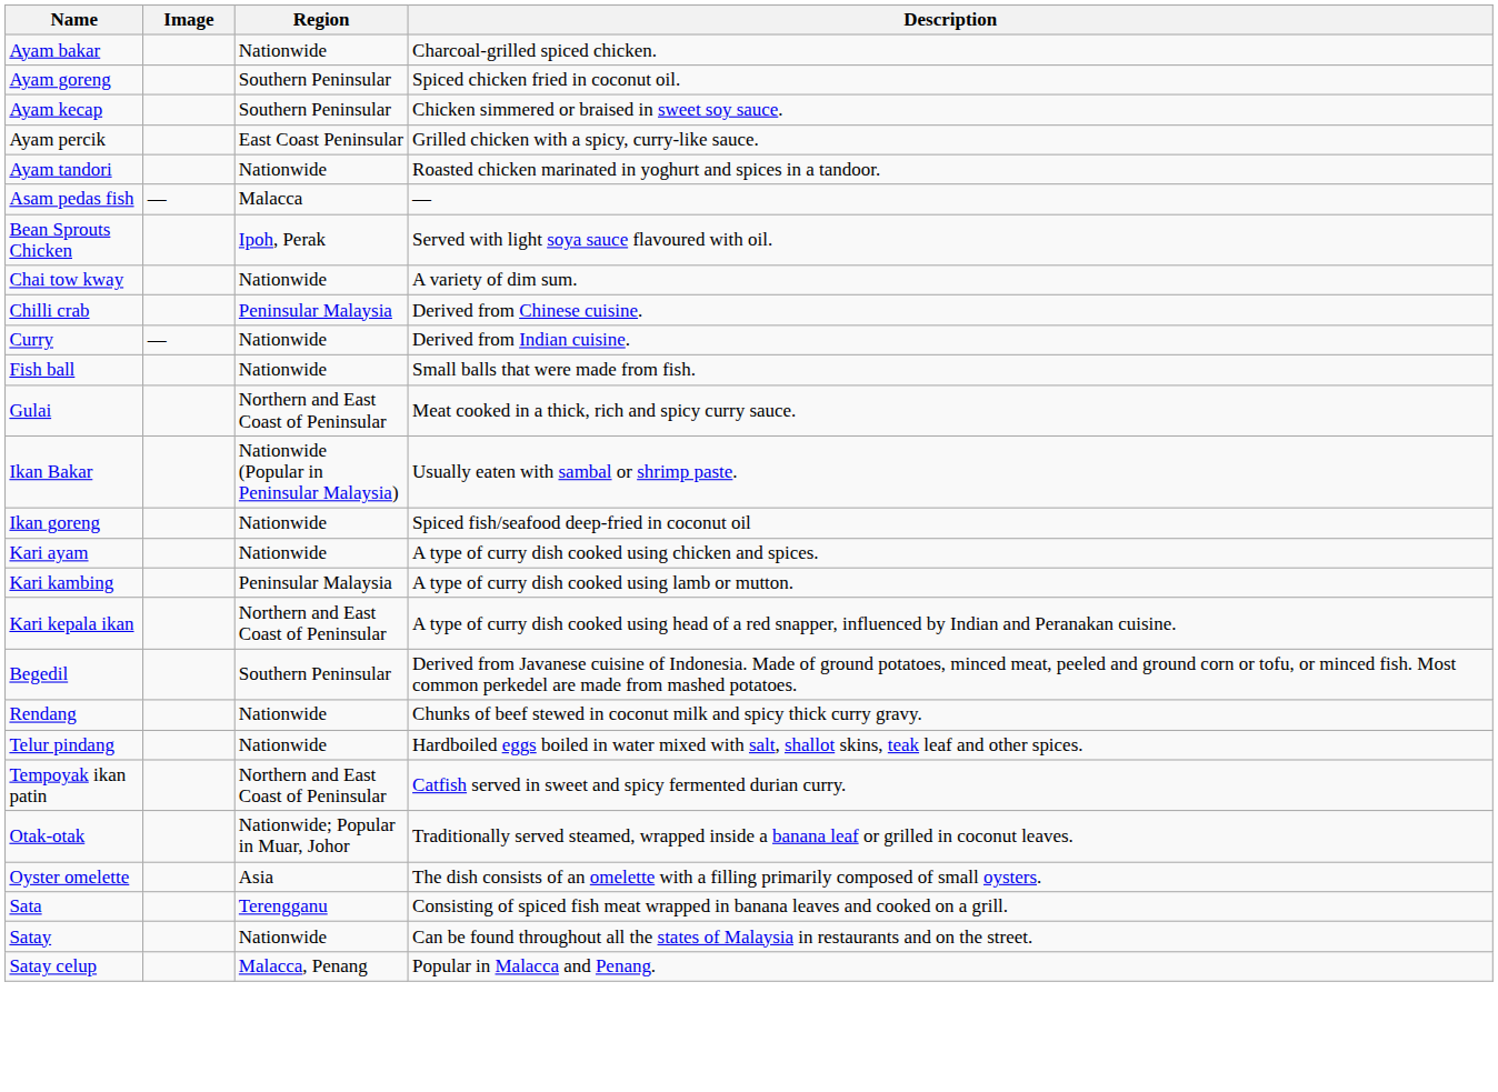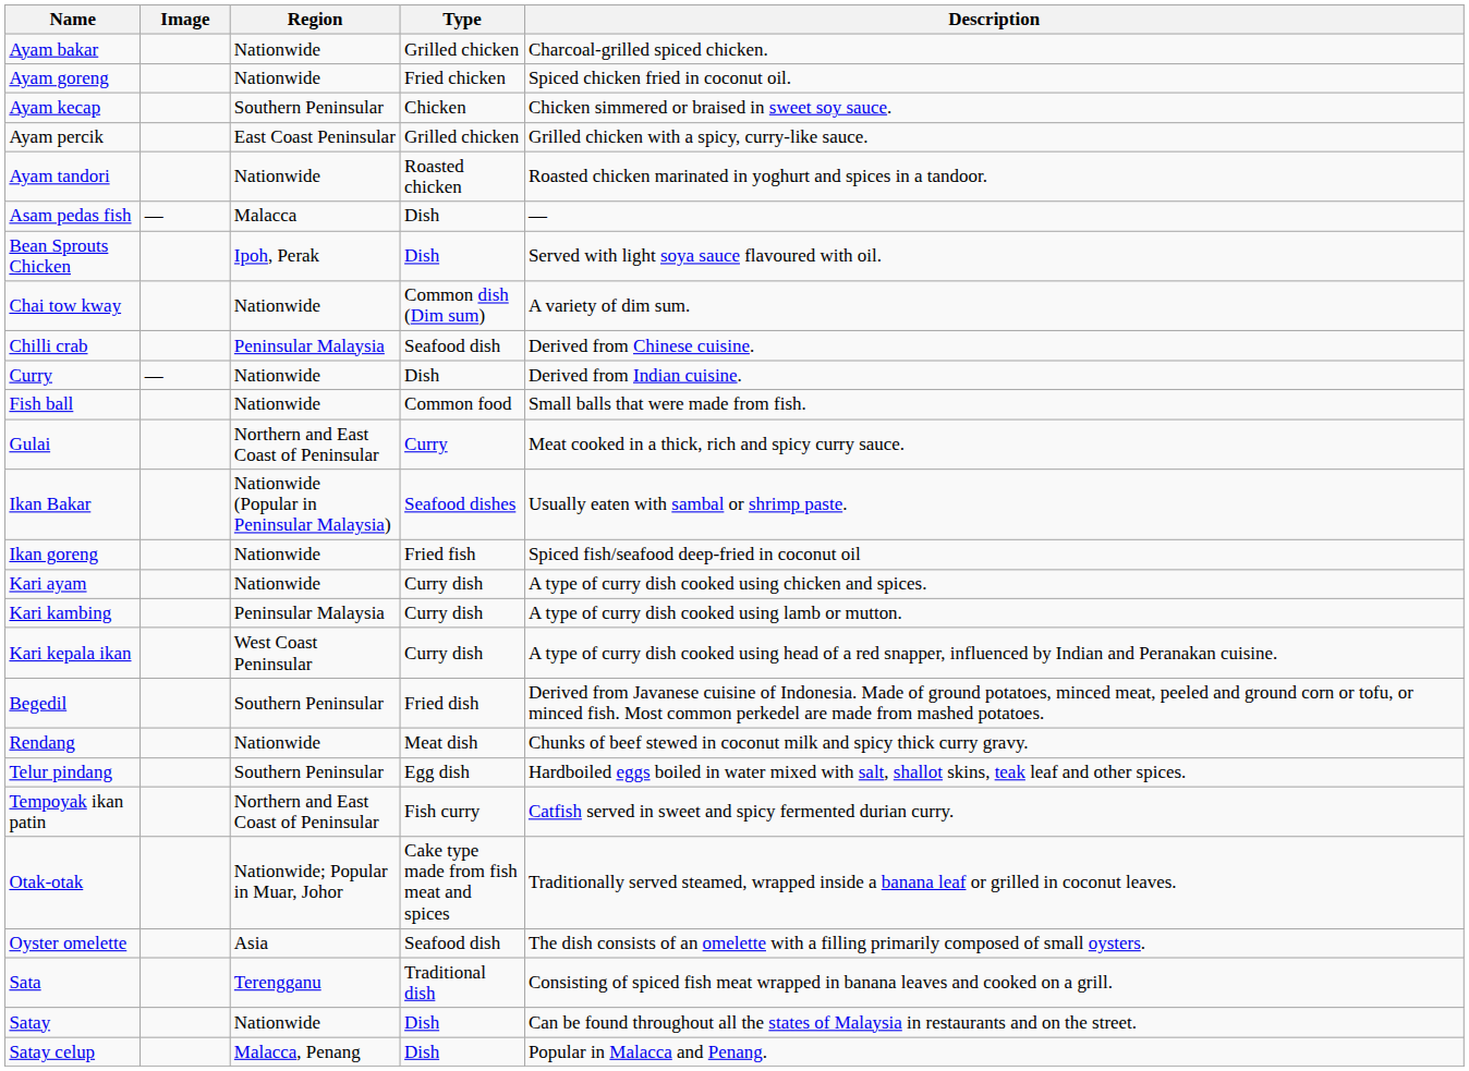+ column: Type | Grilled chicken | Fried chicken | Chicken | Grilled chicken | Roasted chicken | Dish | Dish | Common dish (Dim sum) | Seafood dish | Dish | Common food | Curry | Seafood dishes | Fried fish | Curry dish | Curry dish | Curry dish | Fried dish | Meat dish | Egg dish | Fish curry | Cake type made from fish meat and spices | Seafood dish | Traditional dish | Dish | Dish
Ayam goreng | Region: Southern Peninsular -> Nationwide
Kari kepala ikan | Region: Northern and East Coast of Peninsular -> West Coast Peninsular
Telur pindang | Region: Nationwide -> Southern Peninsular
